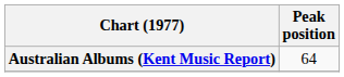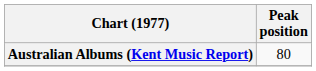Australian Albums (Kent Music Report) | Peak position: 64 -> 80
